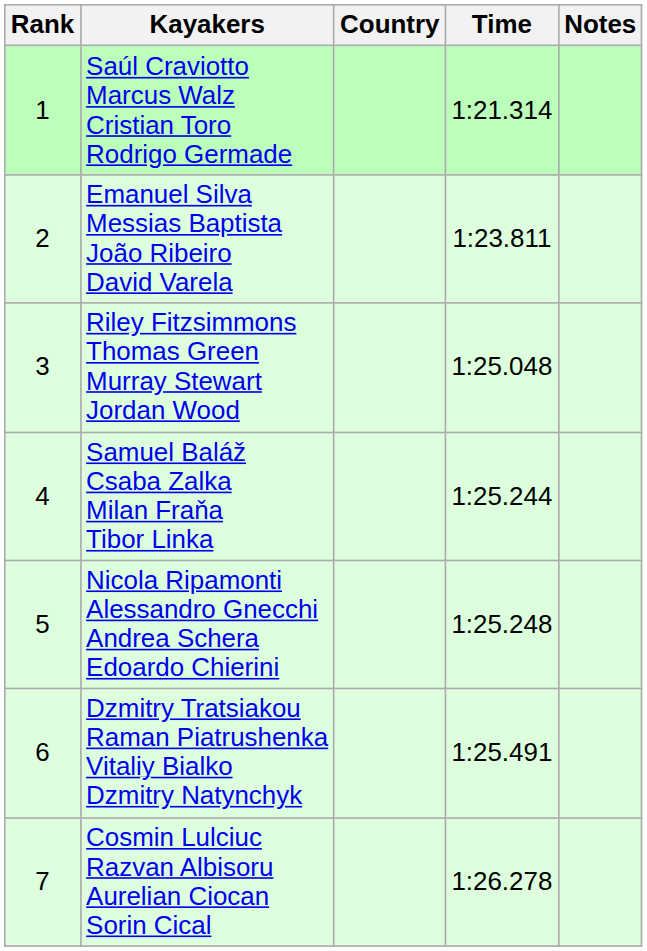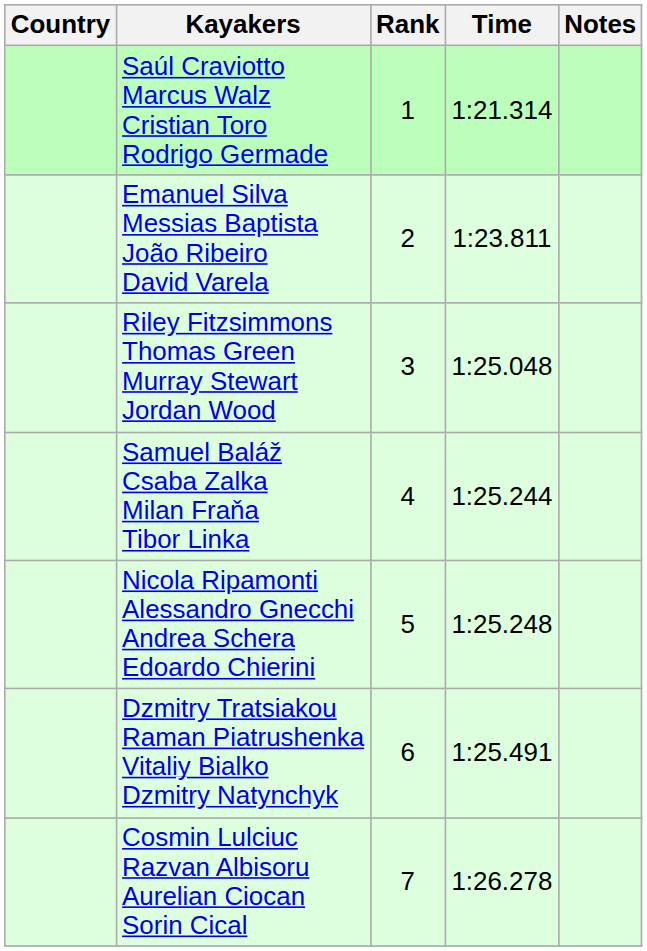columns swapped: Rank <-> Country
